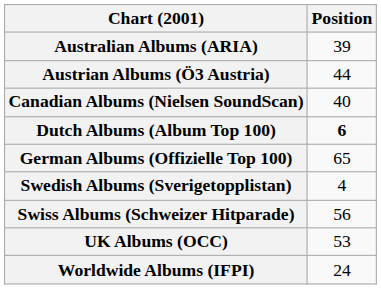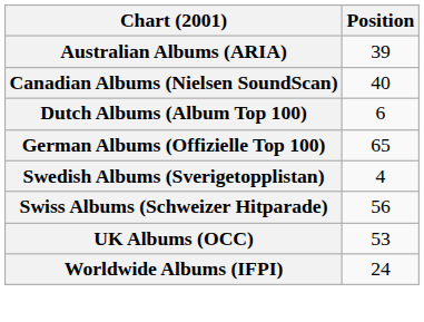- row: Austrian Albums (Ö3 Austria) | 44
Dutch Albums (Album Top 100) | Position: bold -> normal
